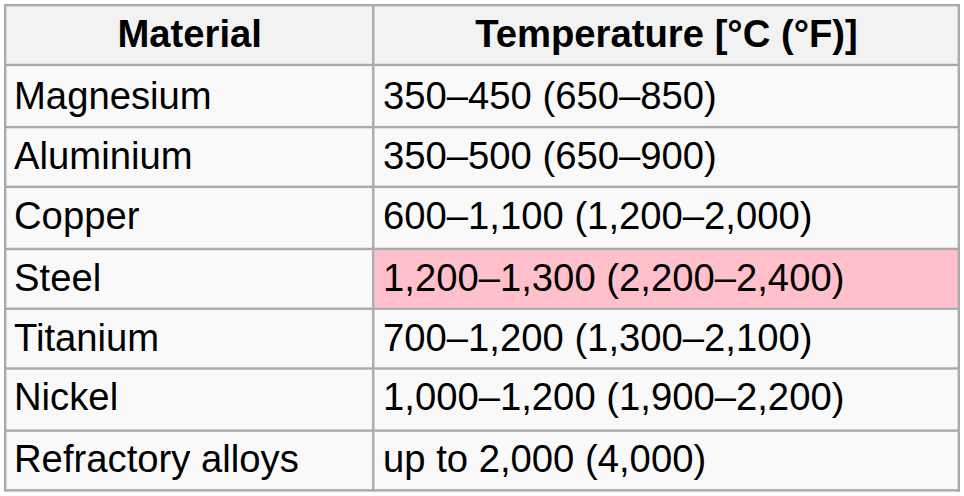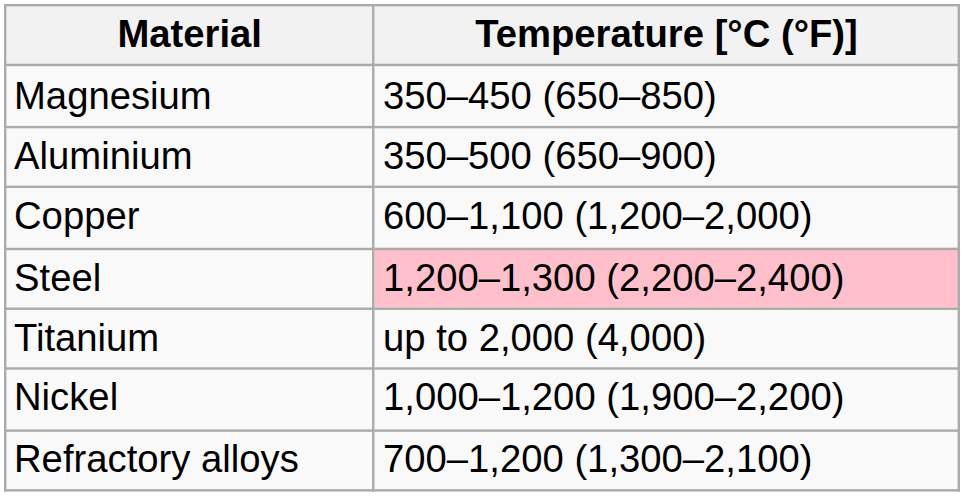Titanium | Temperature [°C (°F)]: 700–1,200 (1,300–2,100) -> up to 2,000 (4,000)
Refractory alloys | Temperature [°C (°F)]: up to 2,000 (4,000) -> 700–1,200 (1,300–2,100)
